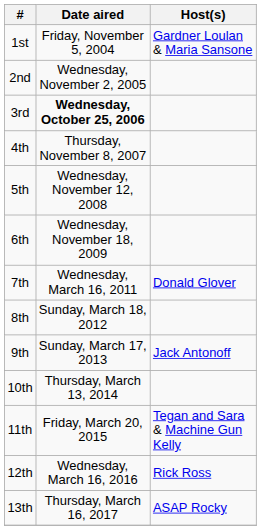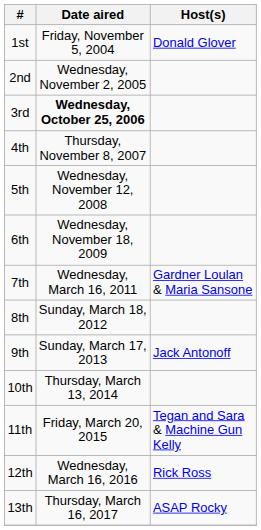1st | Host(s): Gardner Loulan & Maria Sansone -> Donald Glover
7th | Host(s): Donald Glover -> Gardner Loulan & Maria Sansone
